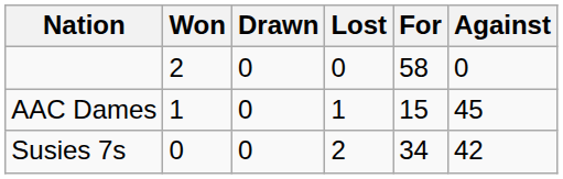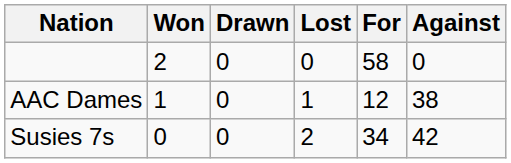AAC Dames | For: 15 -> 12
AAC Dames | Against: 45 -> 38
